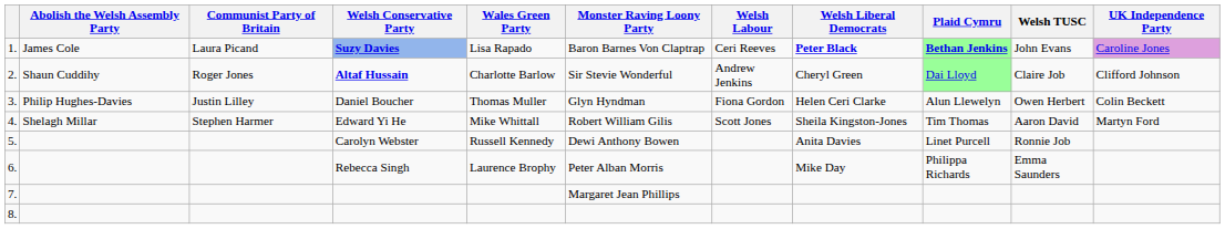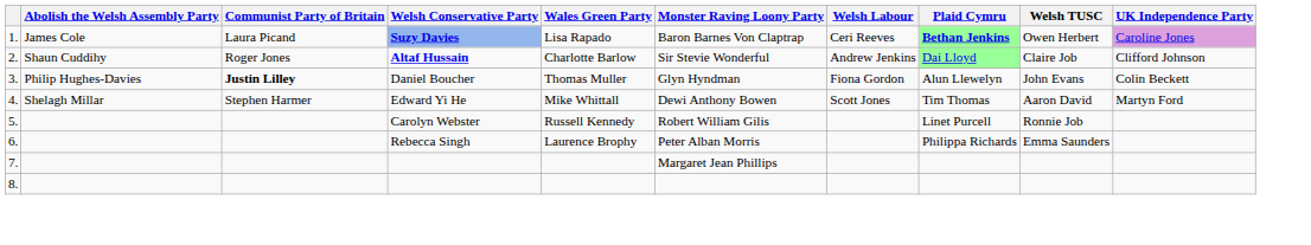- column: Welsh Liberal Democrats | Peter Black | Cheryl Green | Helen Ceri Clarke | Sheila Kingston-Jones | Anita Davies | Mike Day
1. | Welsh TUSC: John Evans -> Owen Herbert
3. | Communist Party of Britain: normal -> bold
3. | Welsh TUSC: Owen Herbert -> John Evans
4. | Monster Raving Loony Party: Robert William Gilis -> Dewi Anthony Bowen
5. | Monster Raving Loony Party: Dewi Anthony Bowen -> Robert William Gilis
